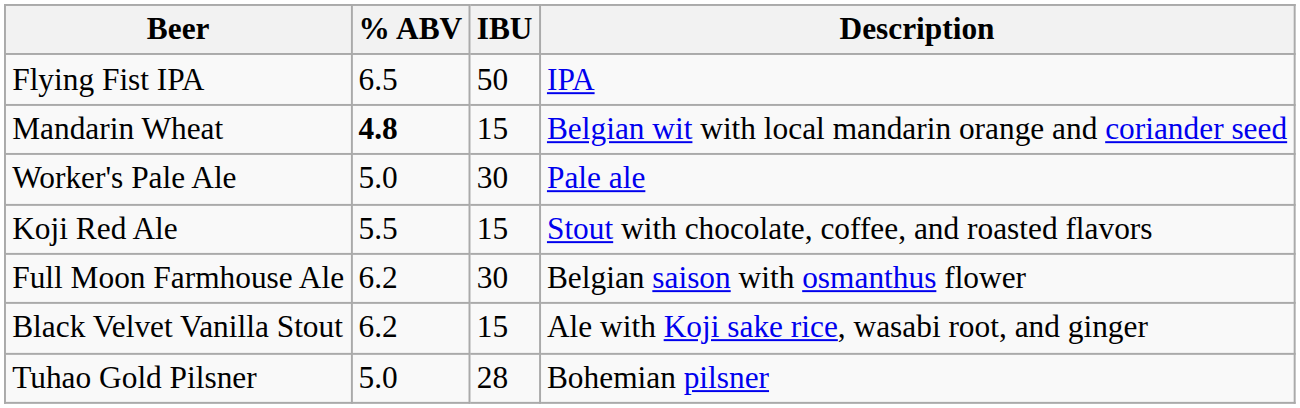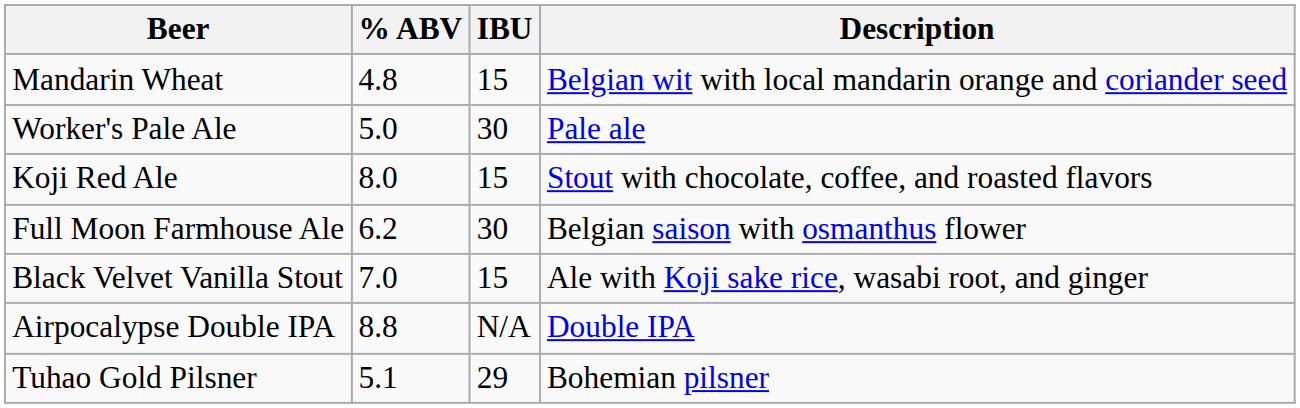- row: Flying Fist IPA | 6.5 | 50 | IPA
Mandarin Wheat | % ABV: bold -> normal
Koji Red Ale | % ABV: 5.5 -> 8.0
Black Velvet Vanilla Stout | % ABV: 6.2 -> 7.0
+ row: Airpocalypse Double IPA | 8.8 | N/A | Double IPA
Tuhao Gold Pilsner | % ABV: 5.0 -> 5.1
Tuhao Gold Pilsner | IBU: 28 -> 29
